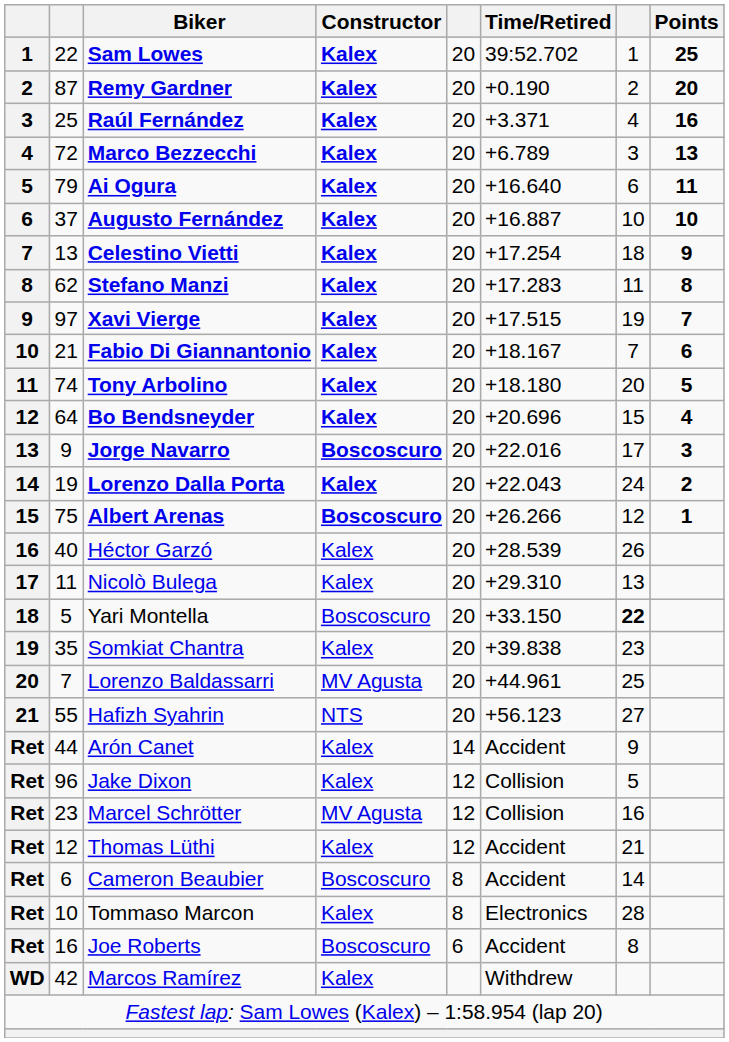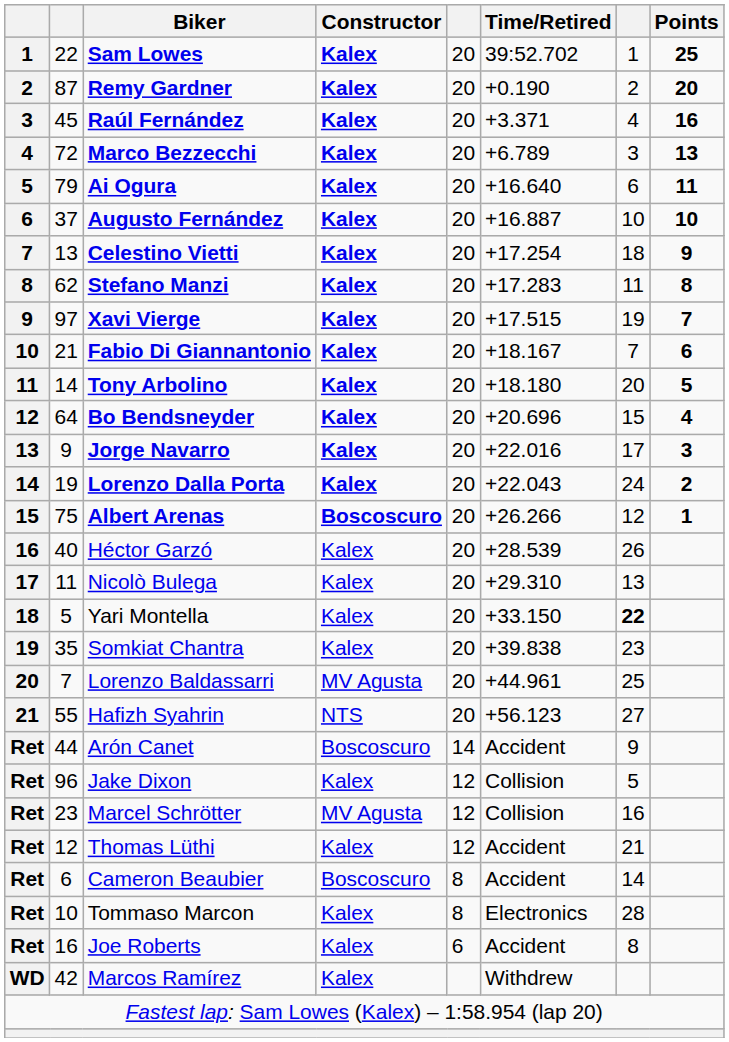Raúl Fernández | column 2: 25 -> 45
Tony Arbolino | column 2: 74 -> 14
Jorge Navarro | Constructor: Boscoscuro -> Kalex
Yari Montella | Constructor: Boscoscuro -> Kalex
Arón Canet | Constructor: Kalex -> Boscoscuro
Joe Roberts | Constructor: Boscoscuro -> Kalex
